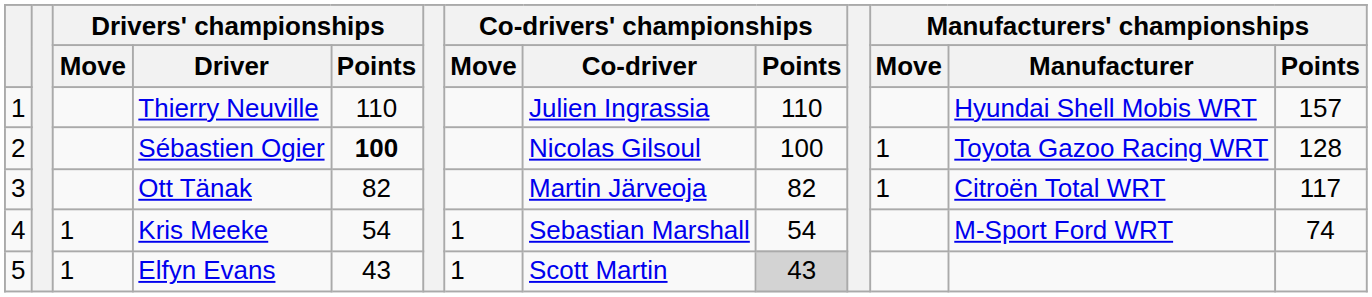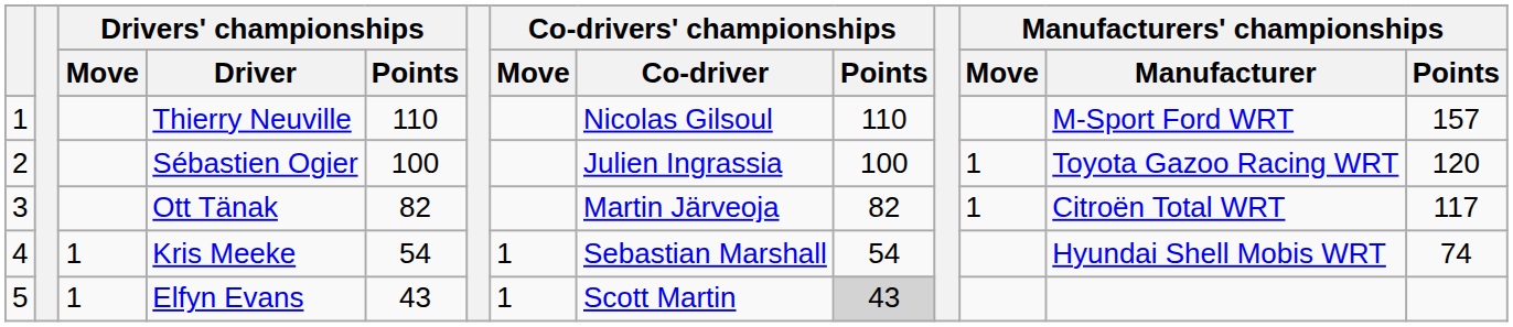Thierry Neuville | Co-drivers' championships / Co-driver: Julien Ingrassia -> Nicolas Gilsoul
Thierry Neuville | Manufacturers' championships / Manufacturer: Hyundai Shell Mobis WRT -> M-Sport Ford WRT
Sébastien Ogier | Drivers' championships / Points: bold -> normal
Sébastien Ogier | Co-drivers' championships / Co-driver: Nicolas Gilsoul -> Julien Ingrassia
Sébastien Ogier | Manufacturers' championships / Points: 128 -> 120
Kris Meeke | Manufacturers' championships / Manufacturer: M-Sport Ford WRT -> Hyundai Shell Mobis WRT
